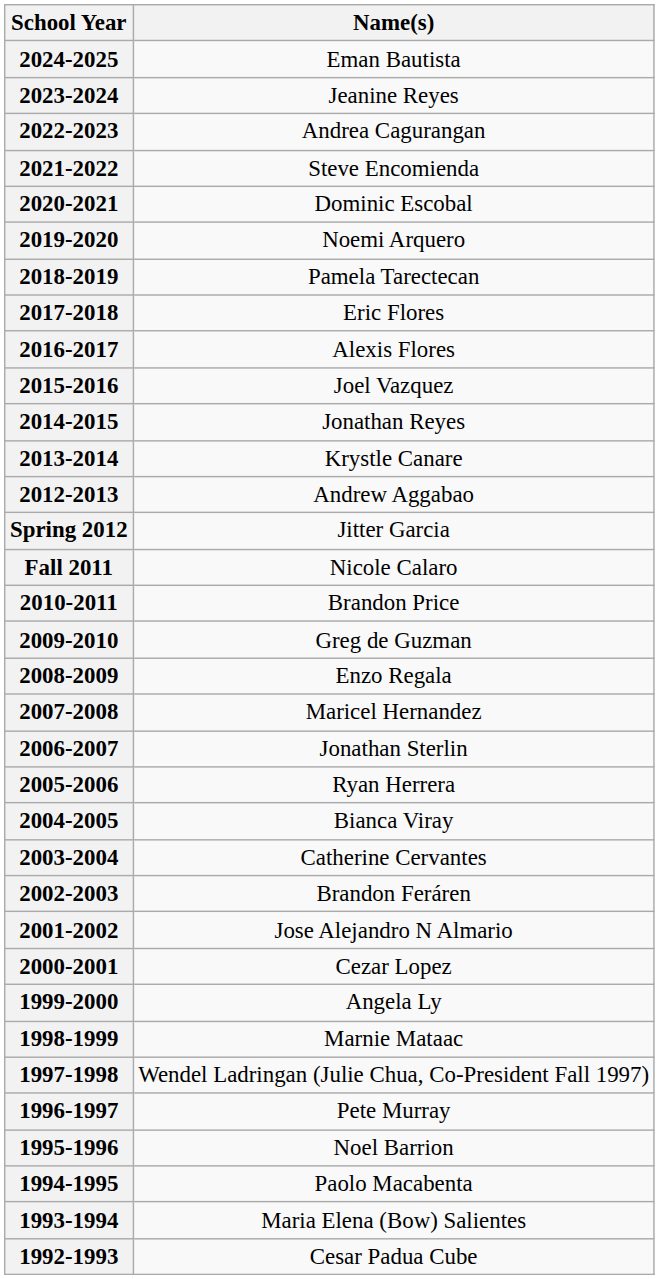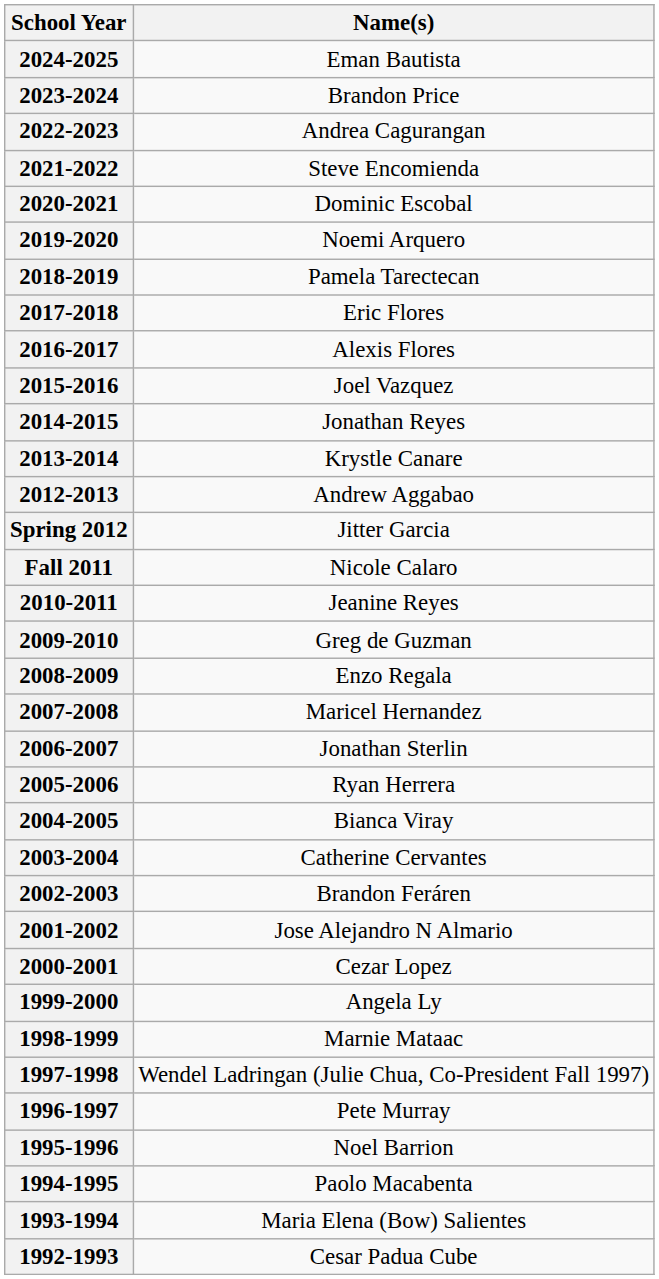2023-2024 | Name(s): Jeanine Reyes -> Brandon Price
2010-2011 | Name(s): Brandon Price -> Jeanine Reyes
